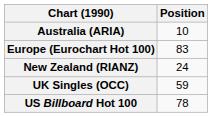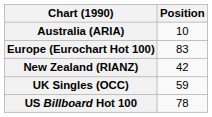New Zealand (RIANZ) | Position: 24 -> 42
